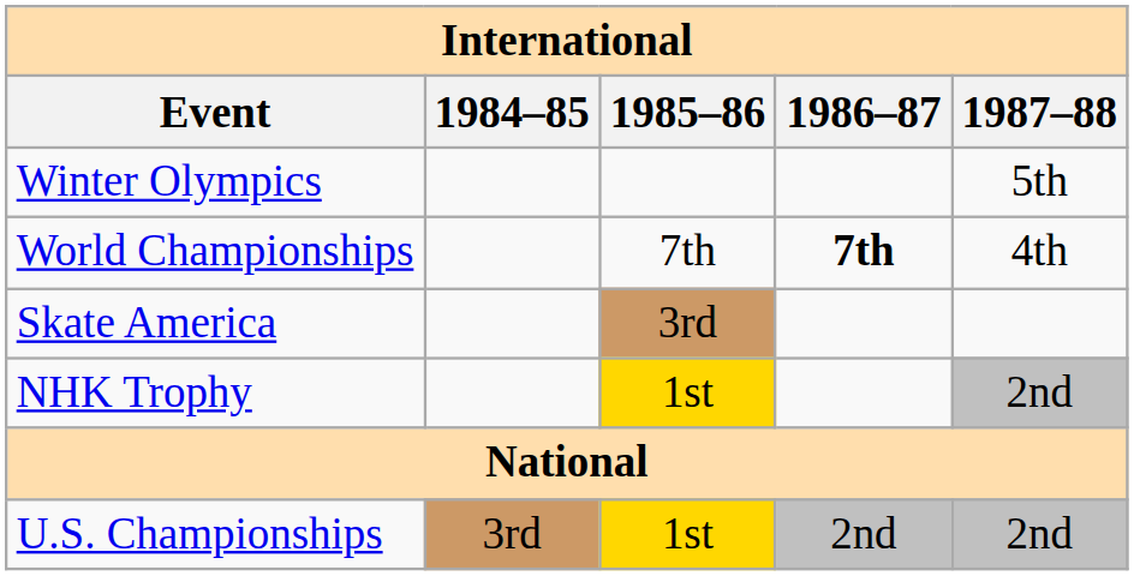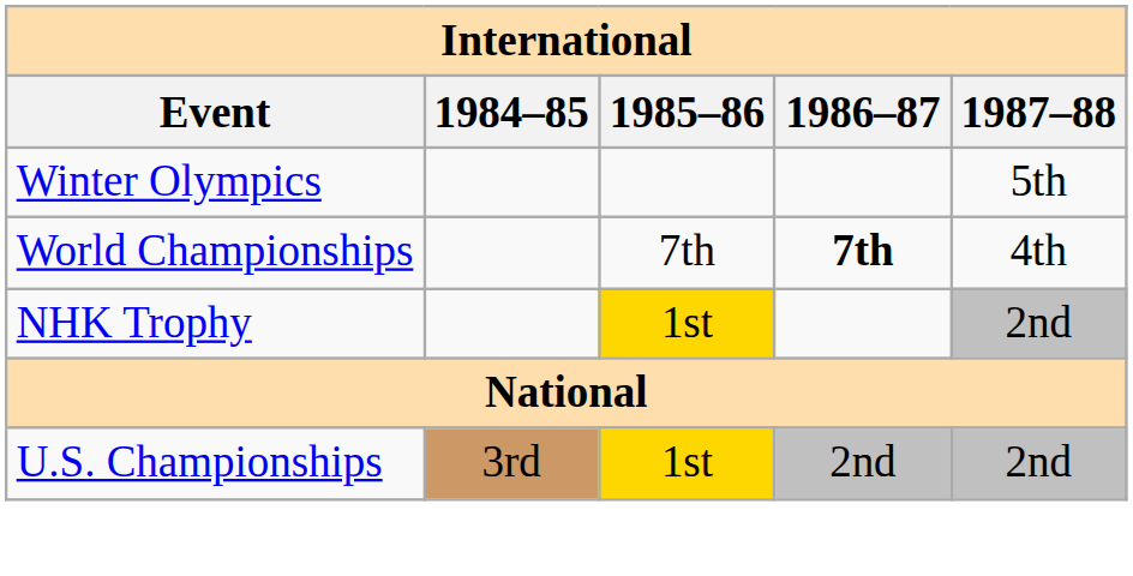- row: Skate America | 3rd
